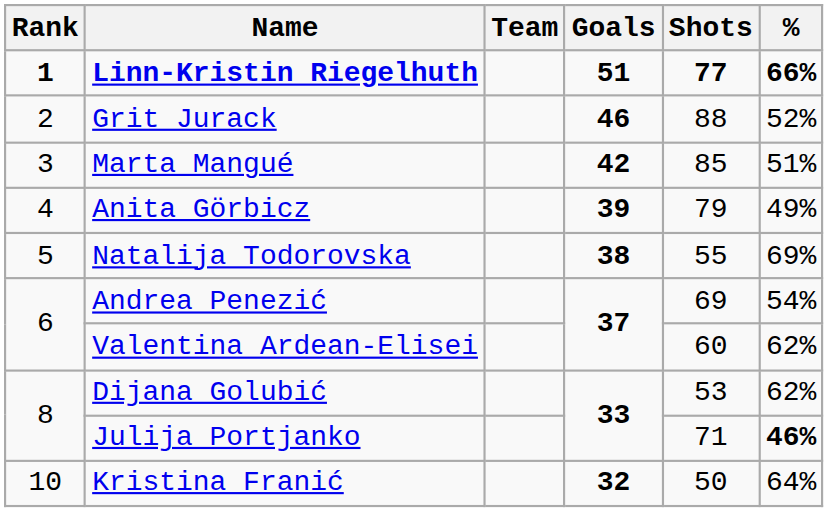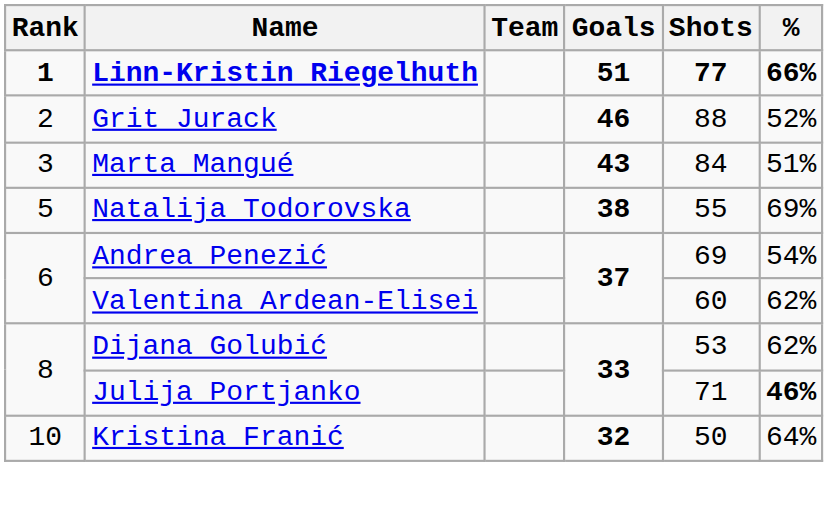Marta Mangué | Goals: 42 -> 43
Marta Mangué | Shots: 85 -> 84
- row: 4 | Anita Görbicz | 39 | 79 | 49%
